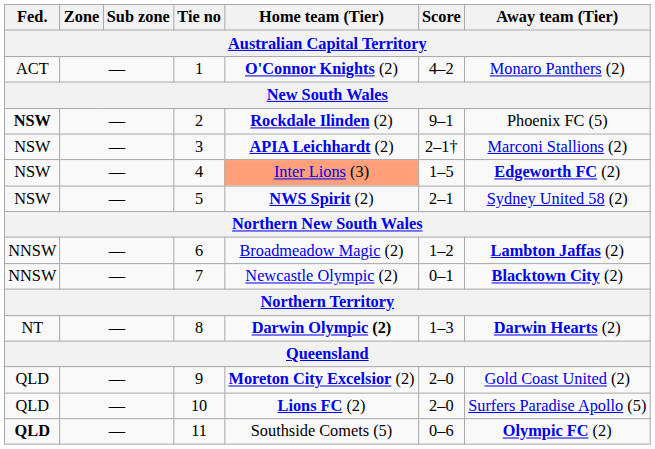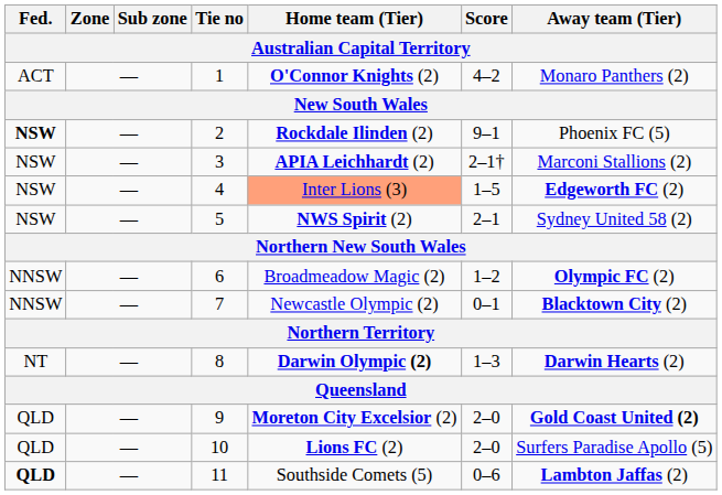6 | Away team (Tier): Lambton Jaffas (2) -> Olympic FC (2)
9 | Away team (Tier): normal -> bold
11 | Away team (Tier): Olympic FC (2) -> Lambton Jaffas (2)
